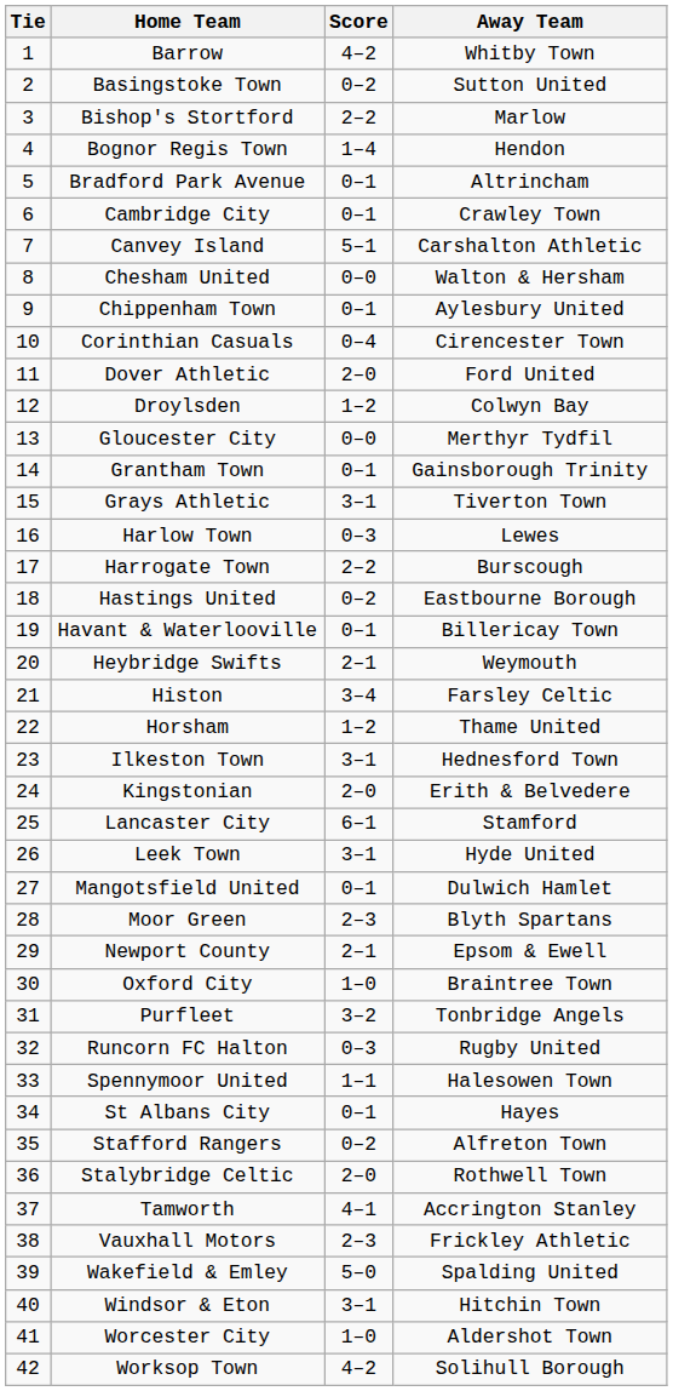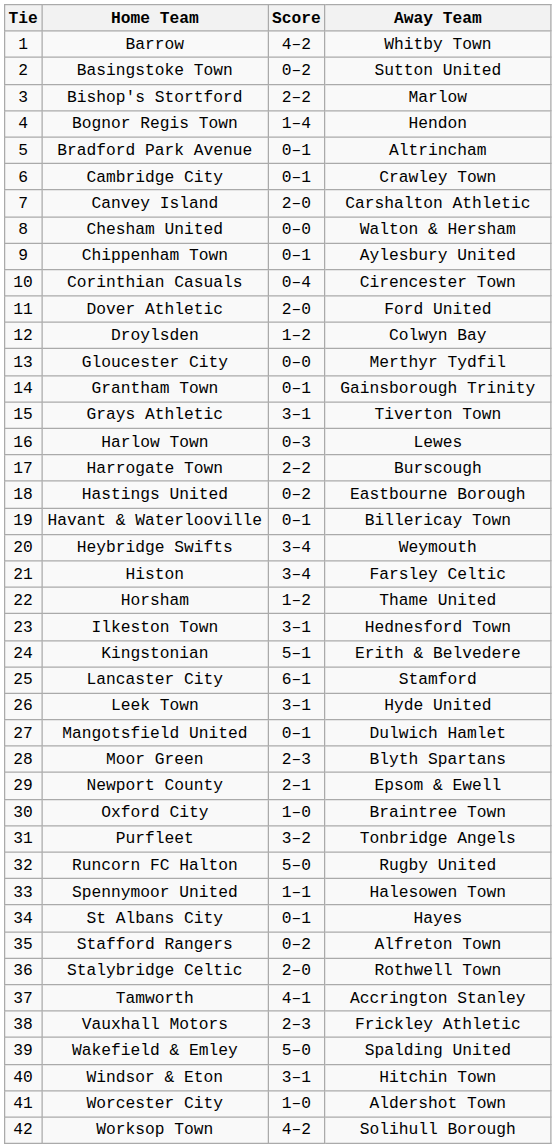Canvey Island | Score: 5–1 -> 2–0
Heybridge Swifts | Score: 2–1 -> 3–4
Kingstonian | Score: 2–0 -> 5–1
Runcorn FC Halton | Score: 0–3 -> 5–0
